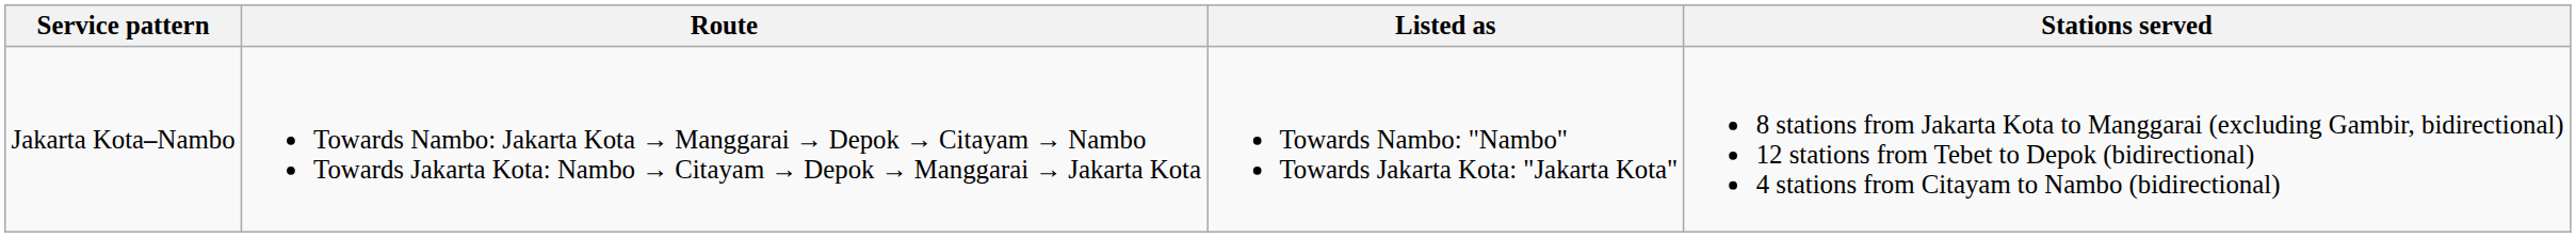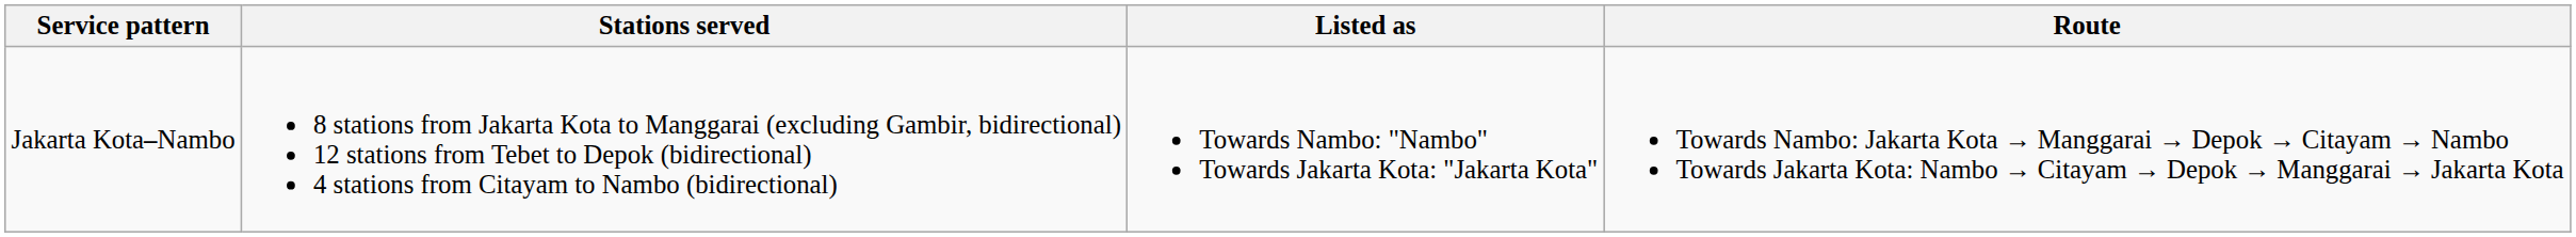columns swapped: Route <-> Stations served
